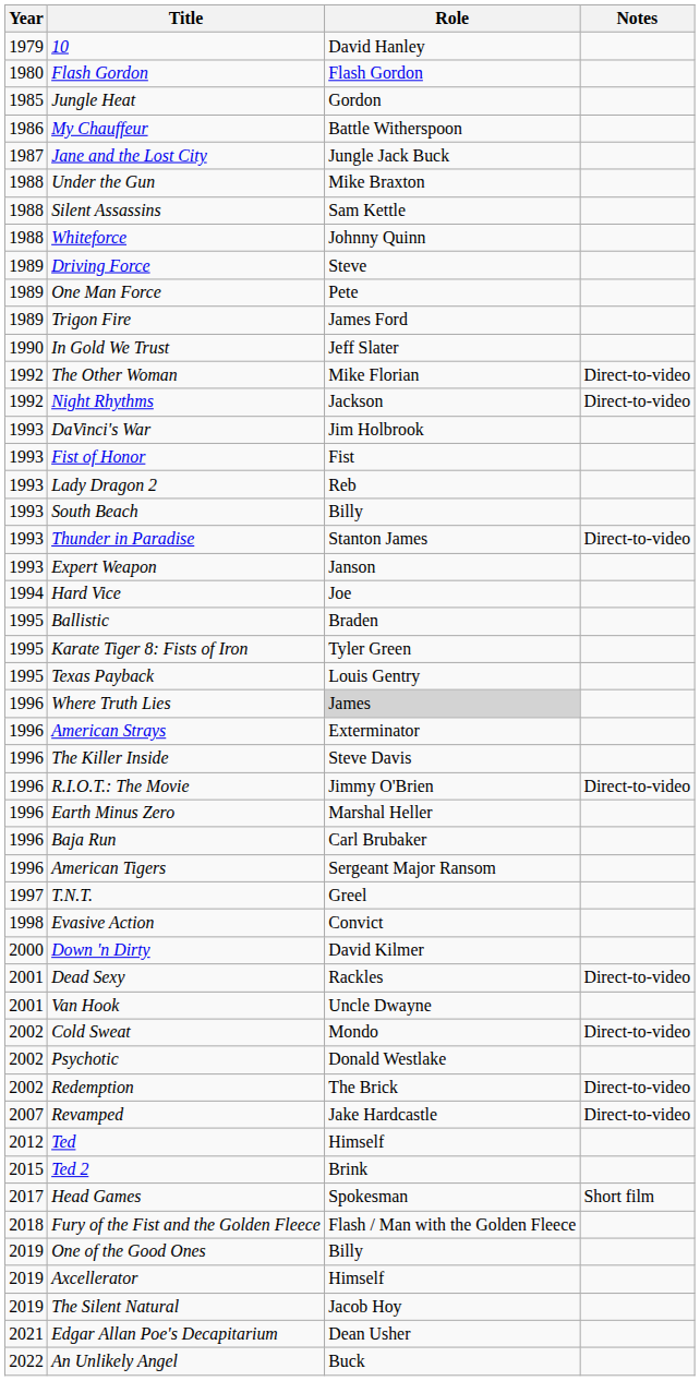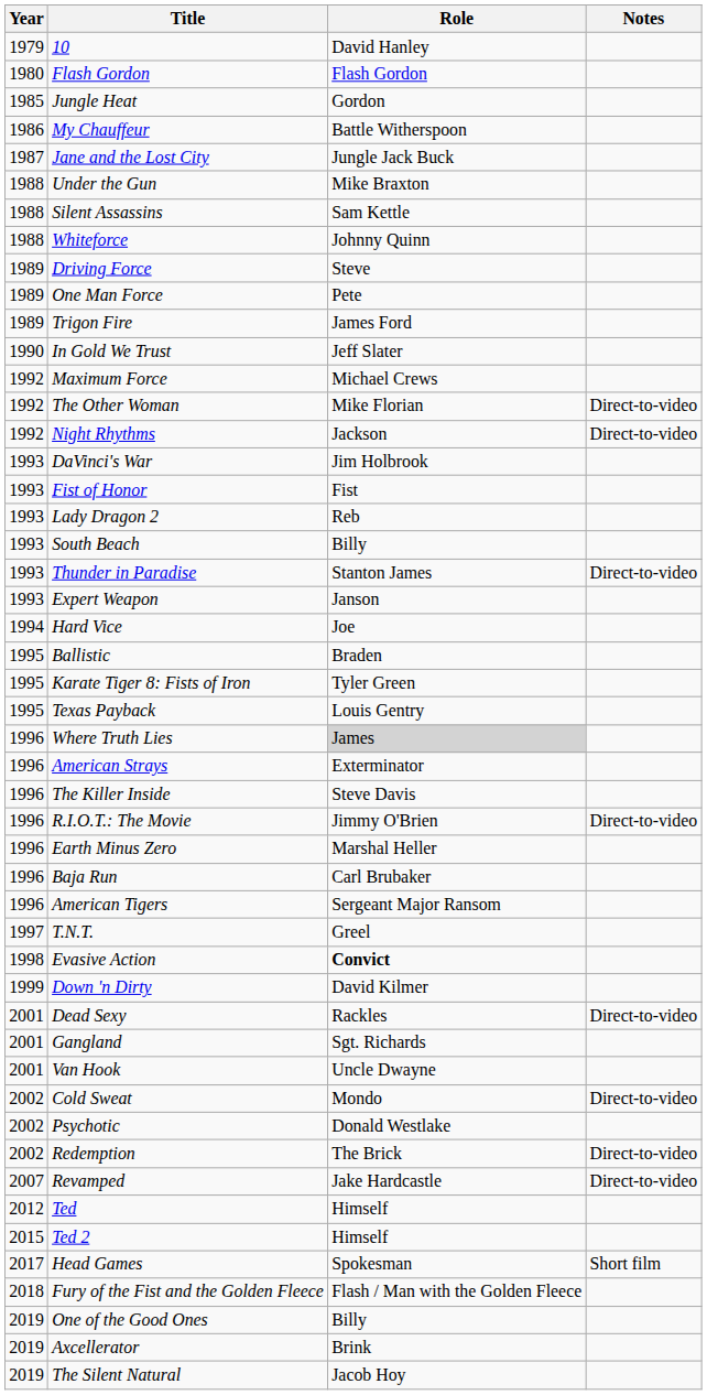+ row: 1992 | Maximum Force | Michael Crews
Evasive Action | Role: normal -> bold
Down 'n Dirty | Year: 2000 -> 1999
+ row: 2001 | Gangland | Sgt. Richards
Ted 2 | Role: Brink -> Himself
Axcellerator | Role: Himself -> Brink
- row: 2021 | Edgar Allan Poe's Decapitarium | Dean Usher
- row: 2022 | An Unlikely Angel | Buck
